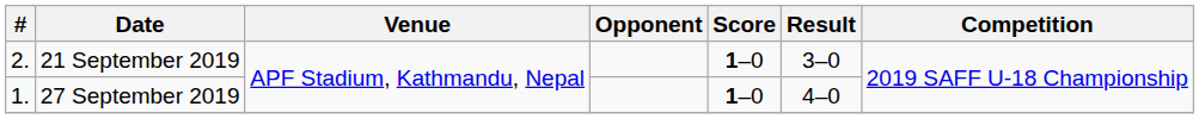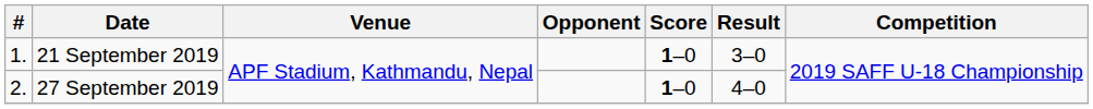21 September 2019 | #: 2. -> 1.
27 September 2019 | #: 1. -> 2.
